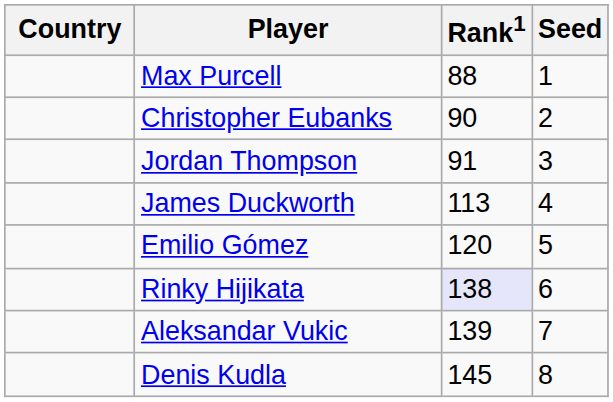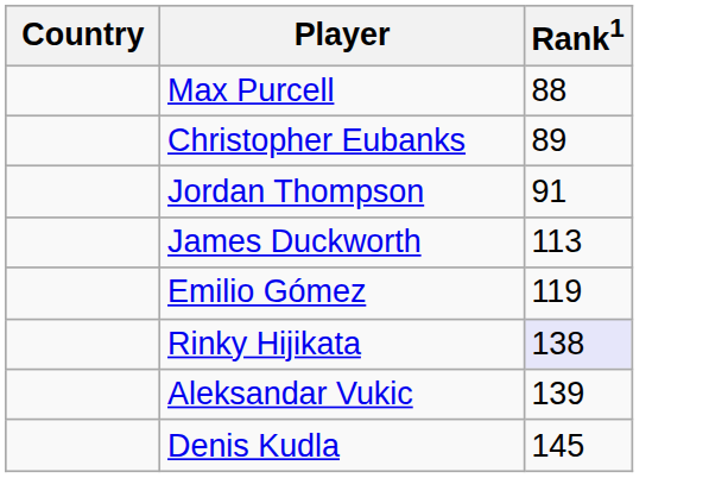- column: Seed | 1 | 2 | 3 | 4 | 5 | 6 | 7 | 8
Christopher Eubanks | Rank1: 90 -> 89
Emilio Gómez | Rank1: 120 -> 119
